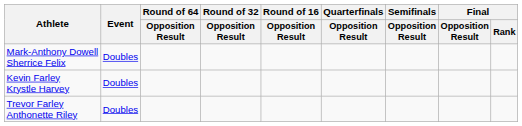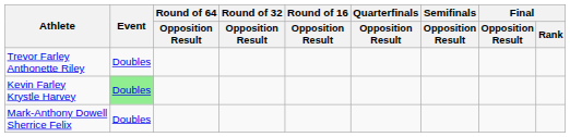rows swapped: Mark-Anthony Dowell Sherrice Felix <-> Trevor Farley Anthonette Riley
Kevin Farley Krystle Harvey | Event: no background -> lightgreen background
